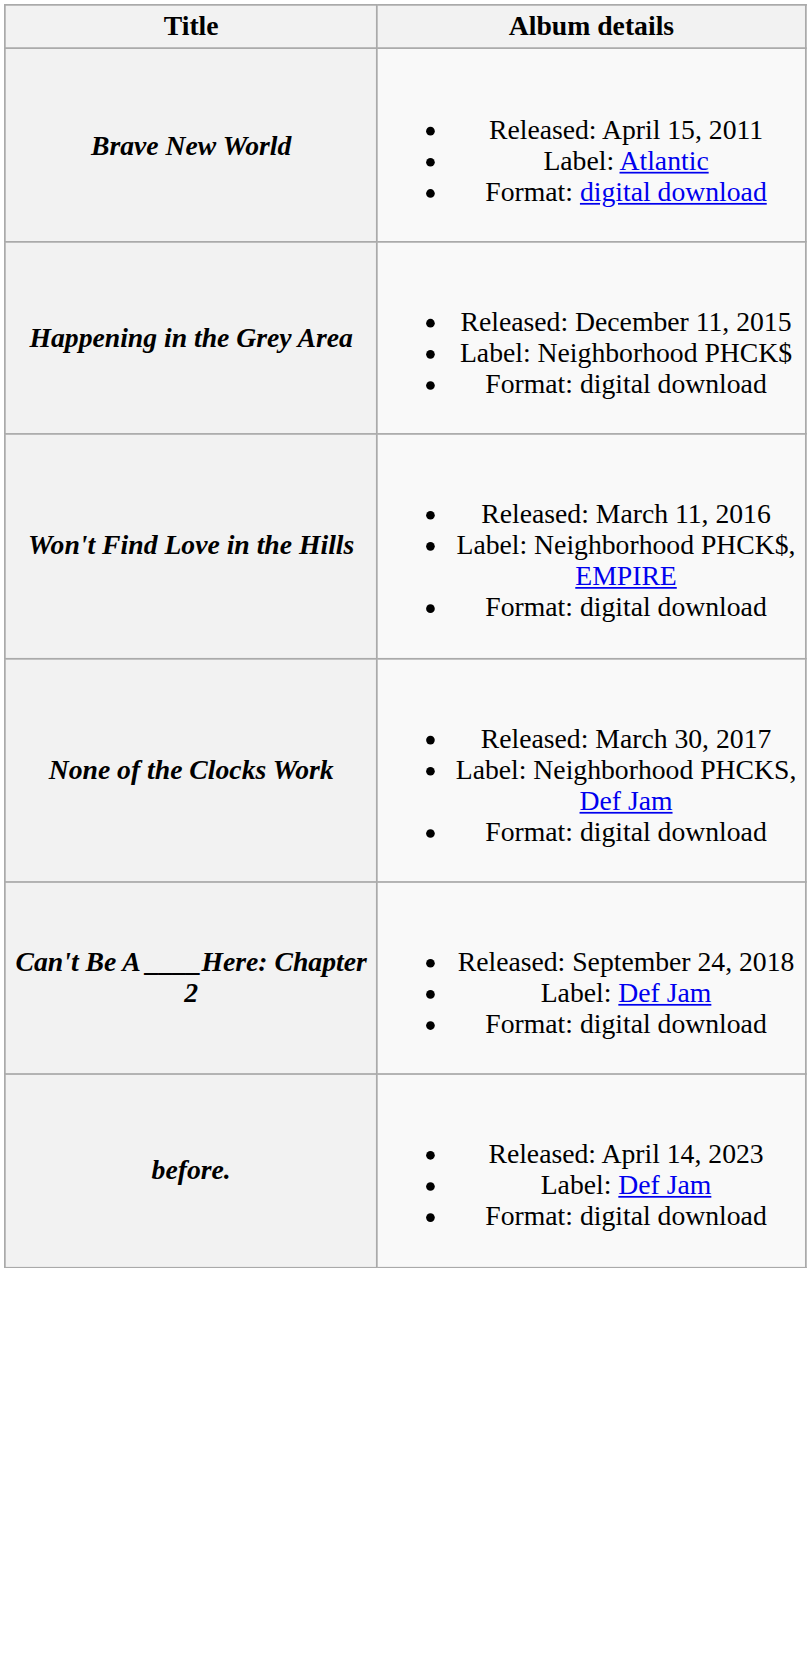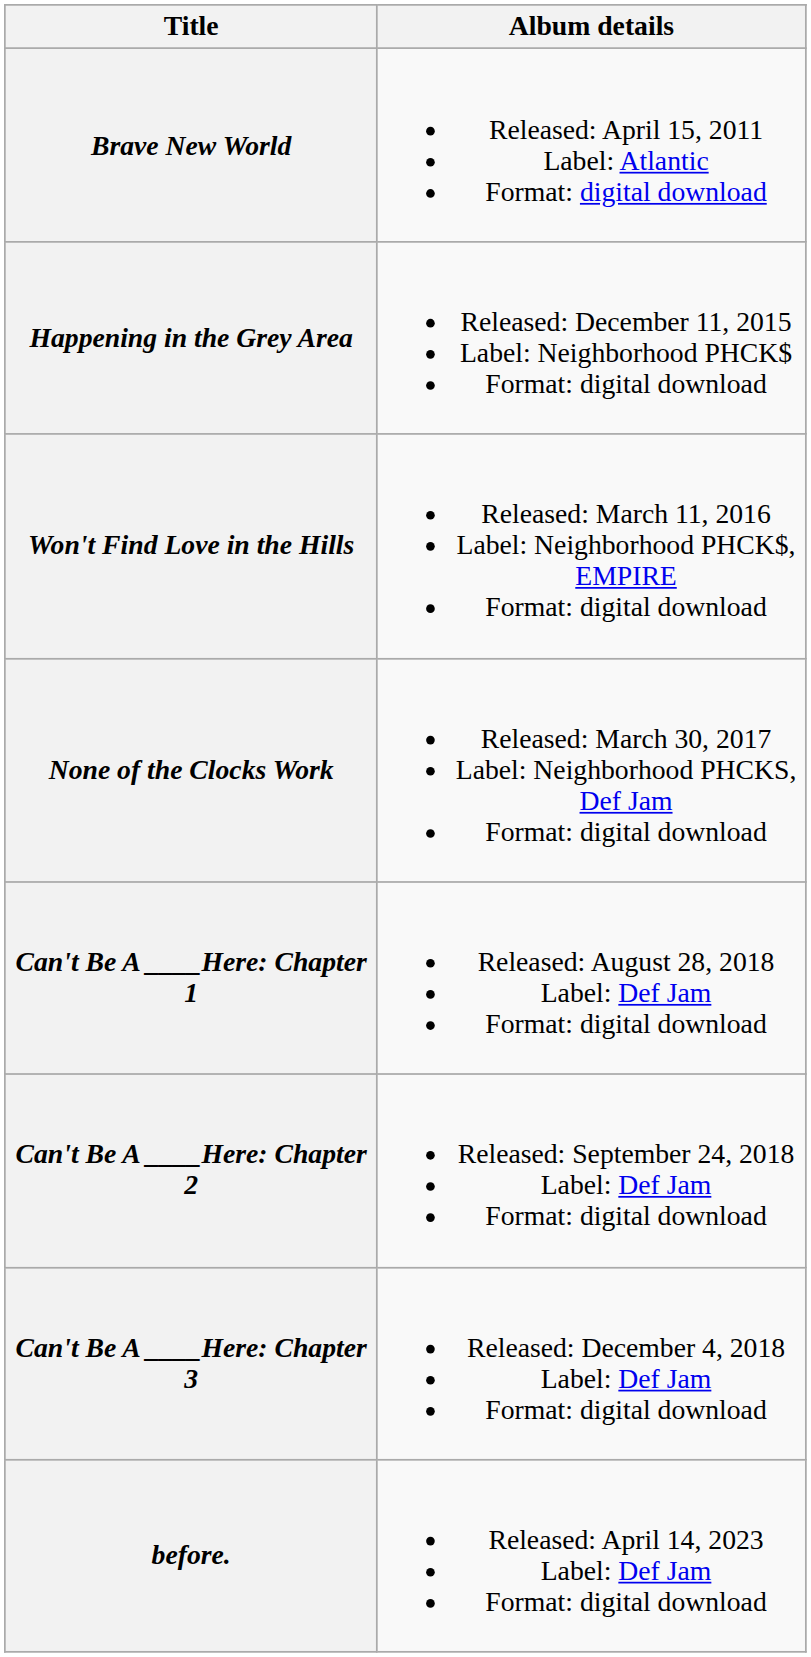+ row: Can't Be A ____Here: Chapter 1 | Released: August 28, 2018 Label: Def Jam Format: digital download
+ row: Can't Be A ____Here: Chapter 3 | Released: December 4, 2018 Label: Def Jam Format: digital download
